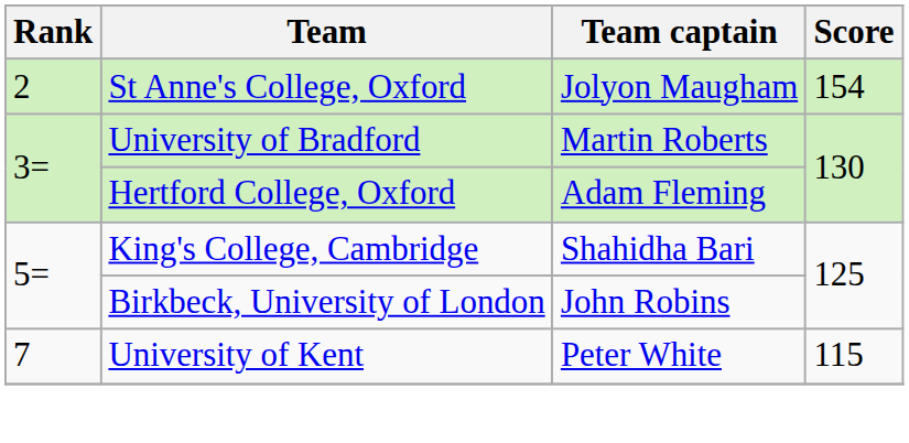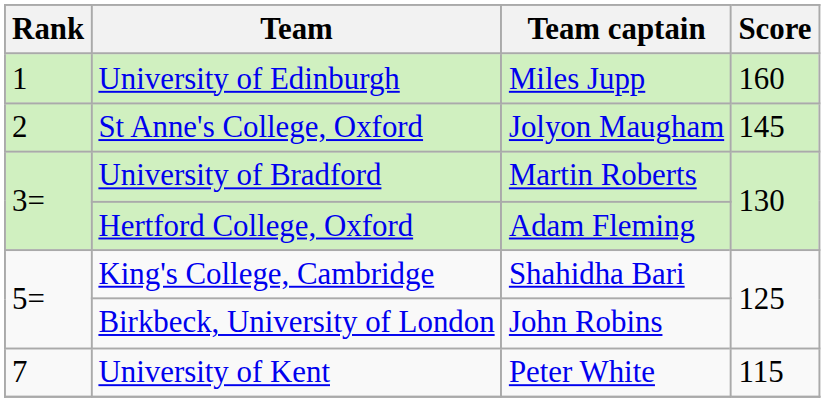+ row: 1 | University of Edinburgh | Miles Jupp | 160
St Anne's College, Oxford | Score: 154 -> 145
